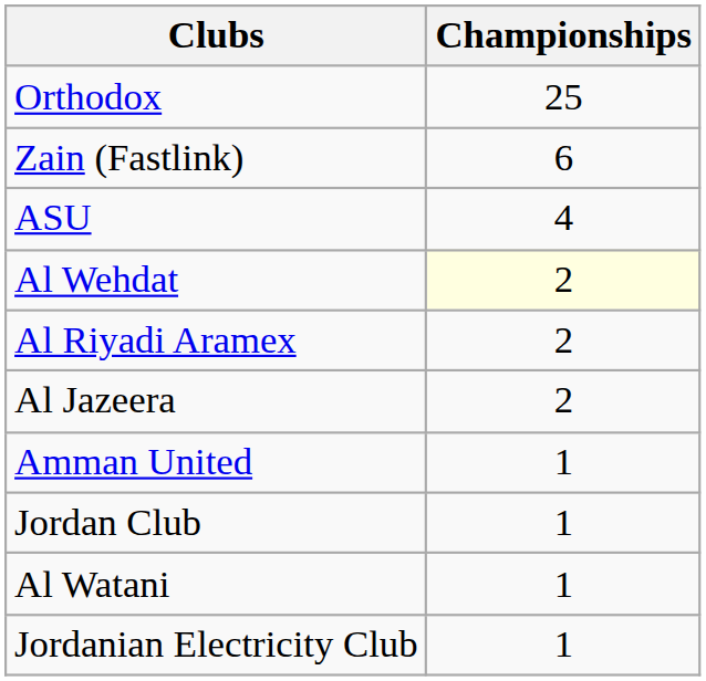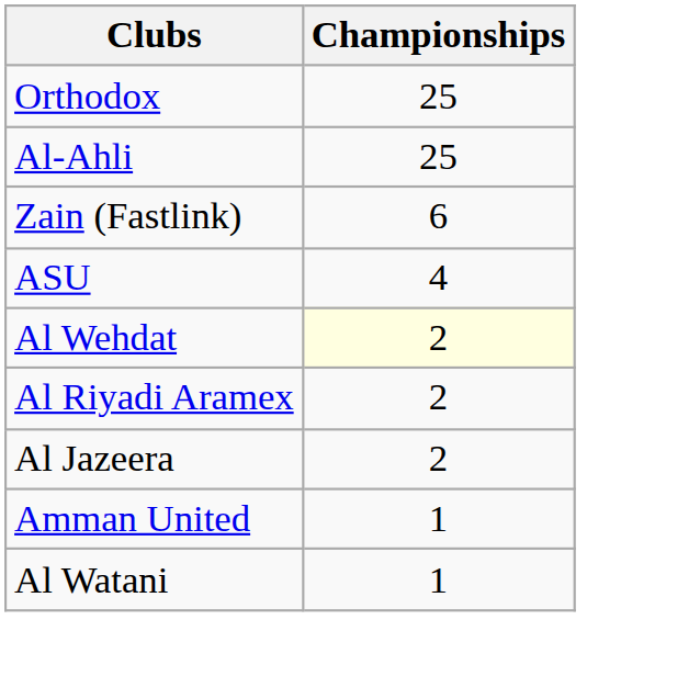+ row: Al-Ahli | 25
- row: Jordan Club | 1
- row: Jordanian Electricity Club | 1
